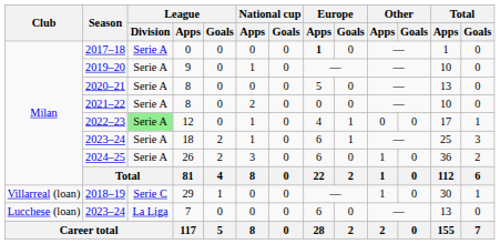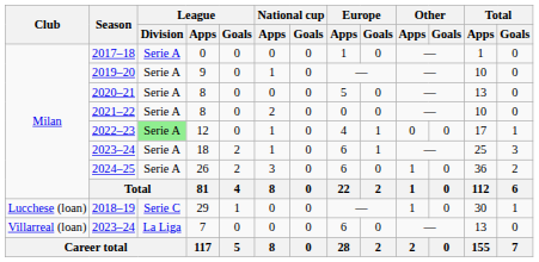2017–18 | Europe / Apps: bold -> normal
2018–19 | Club: Villarreal (loan) -> Lucchese (loan)
2023–24 / 7 | Club: Lucchese (loan) -> Villarreal (loan)
